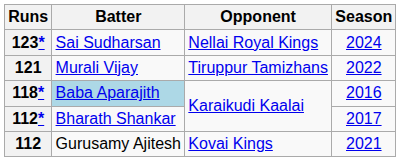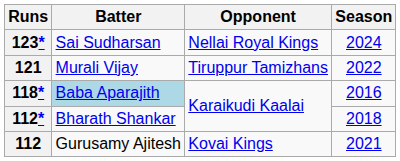112* | Season: 2017 -> 2018
